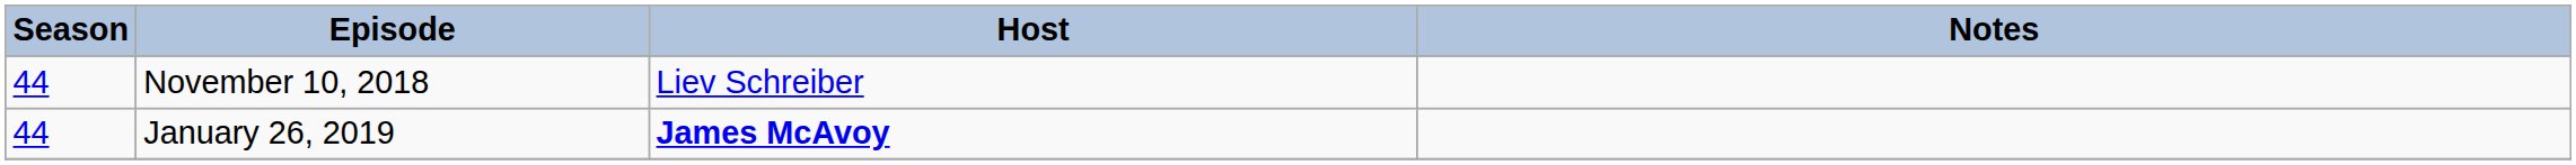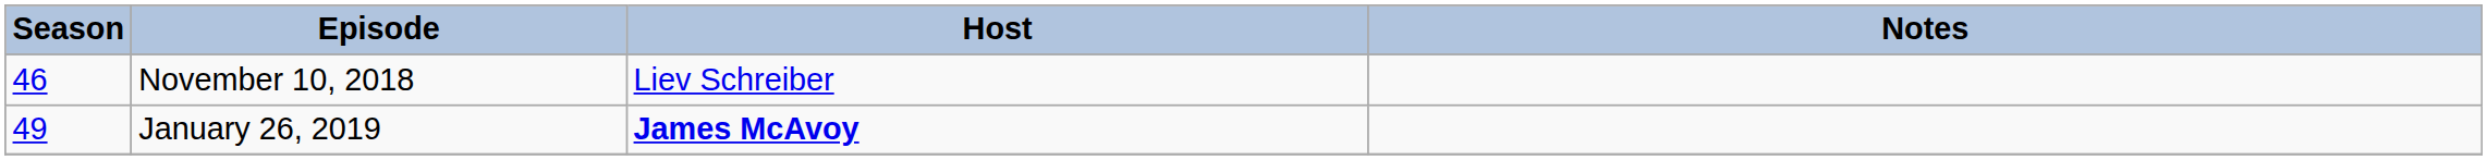November 10, 2018 | Season: 44 -> 46
January 26, 2019 | Season: 44 -> 49
